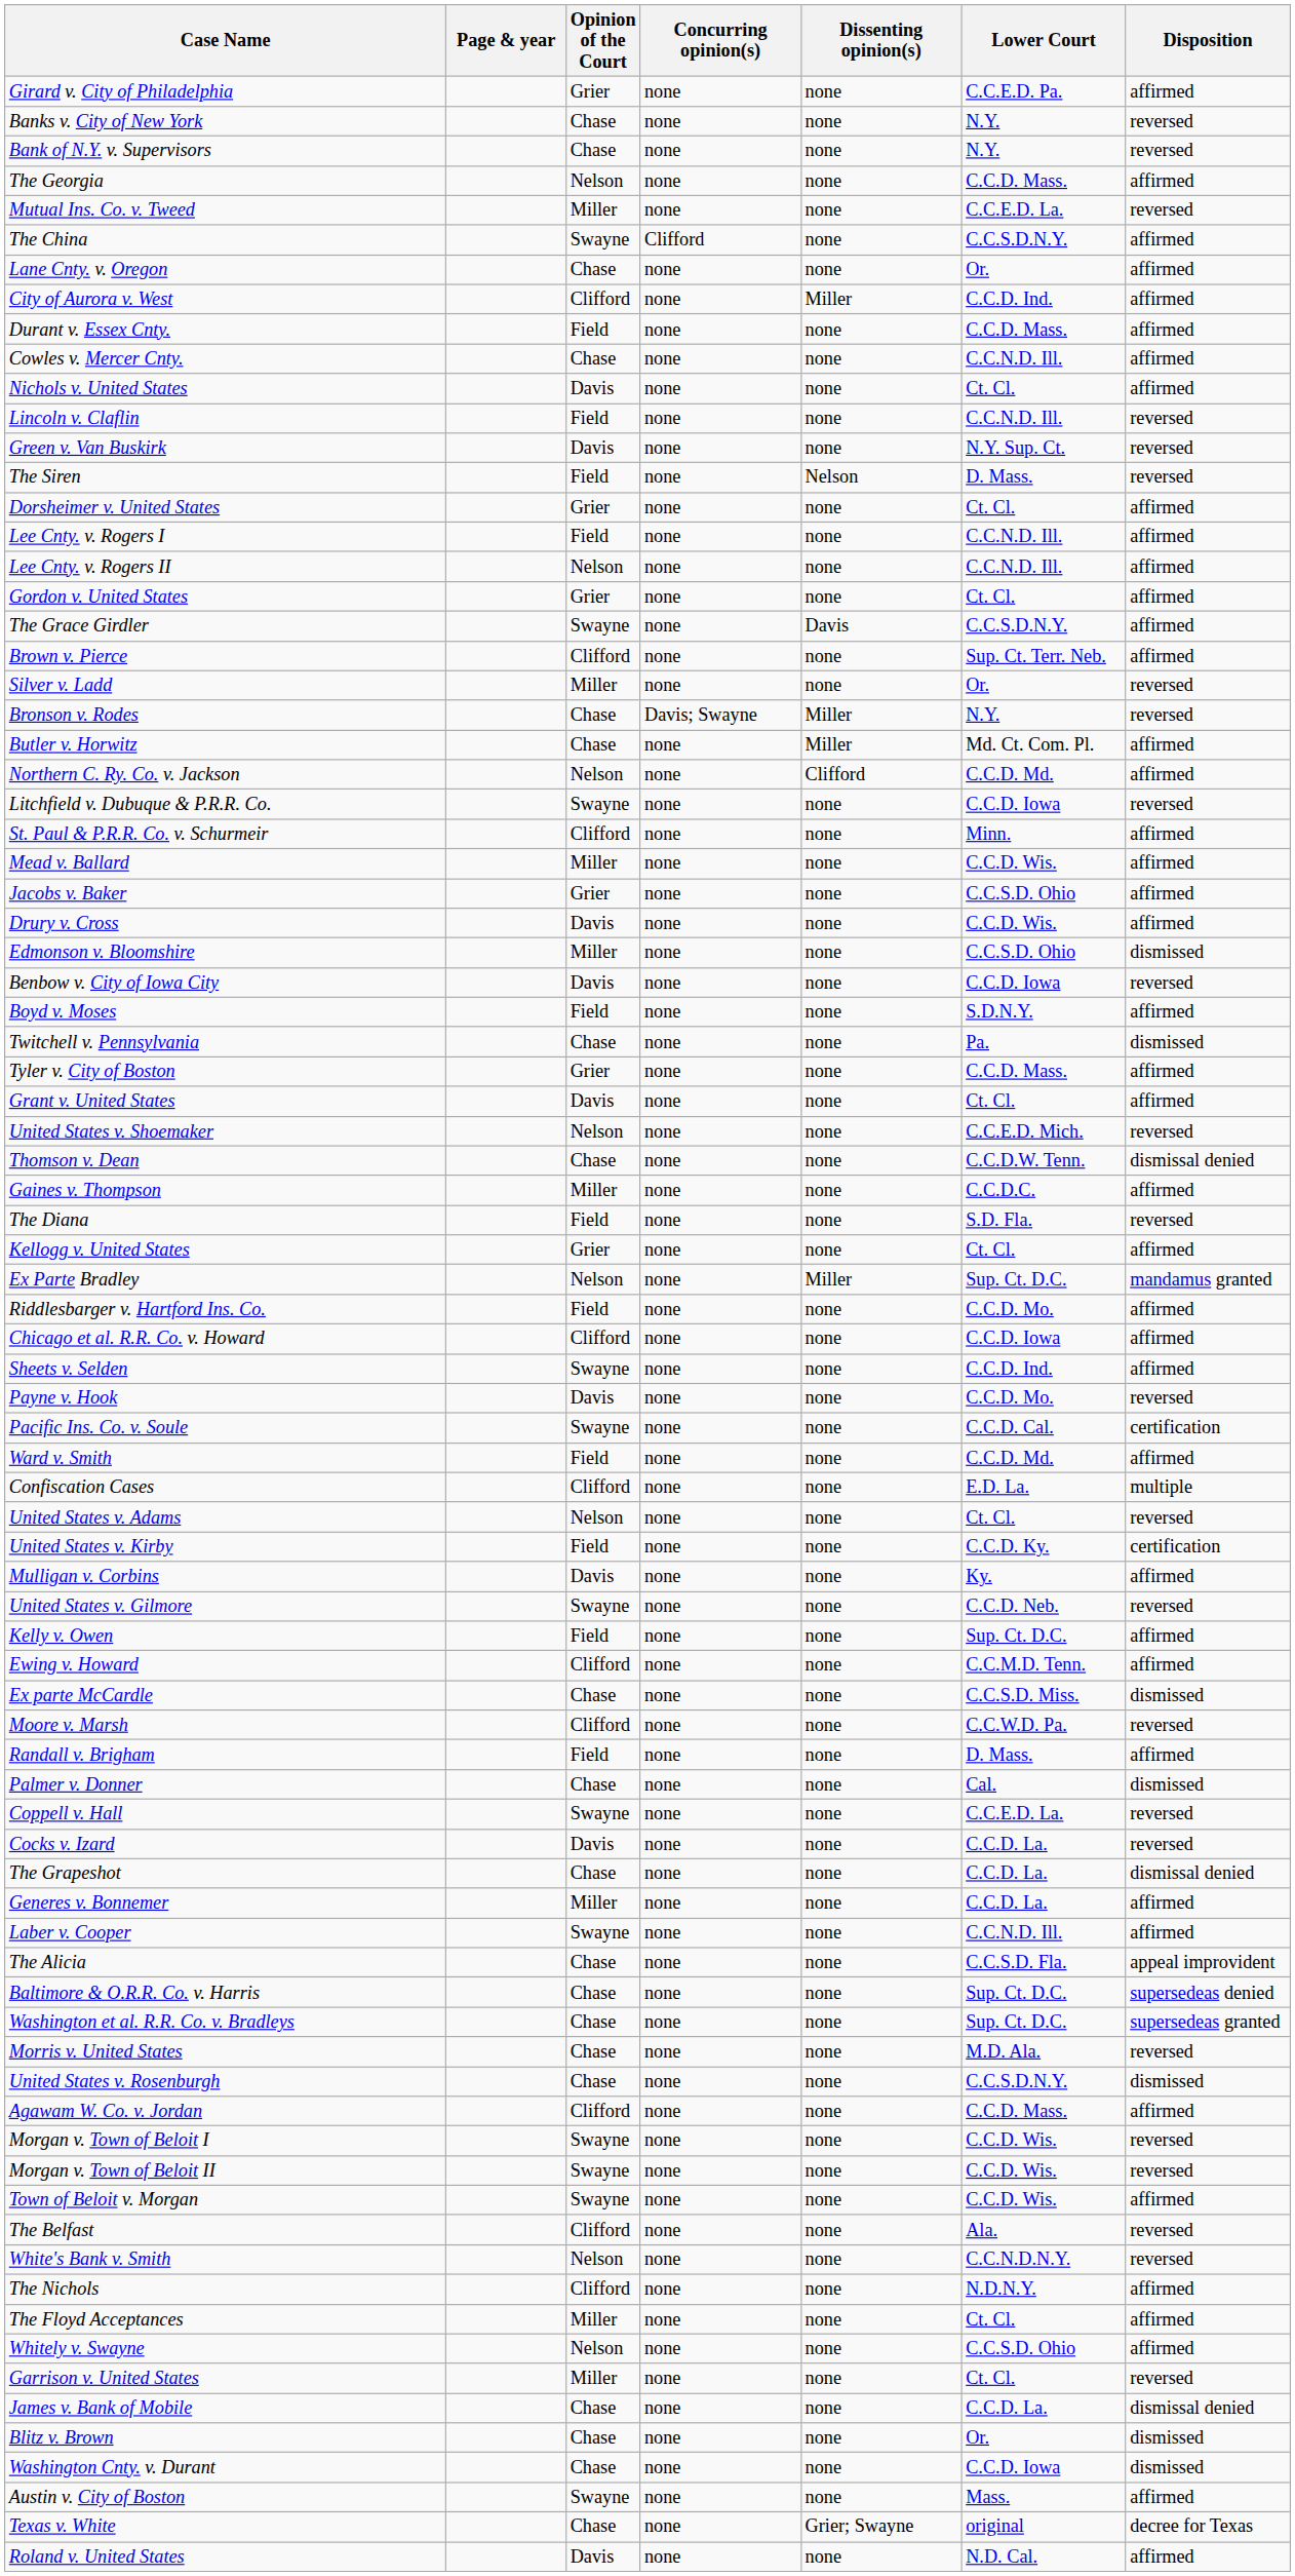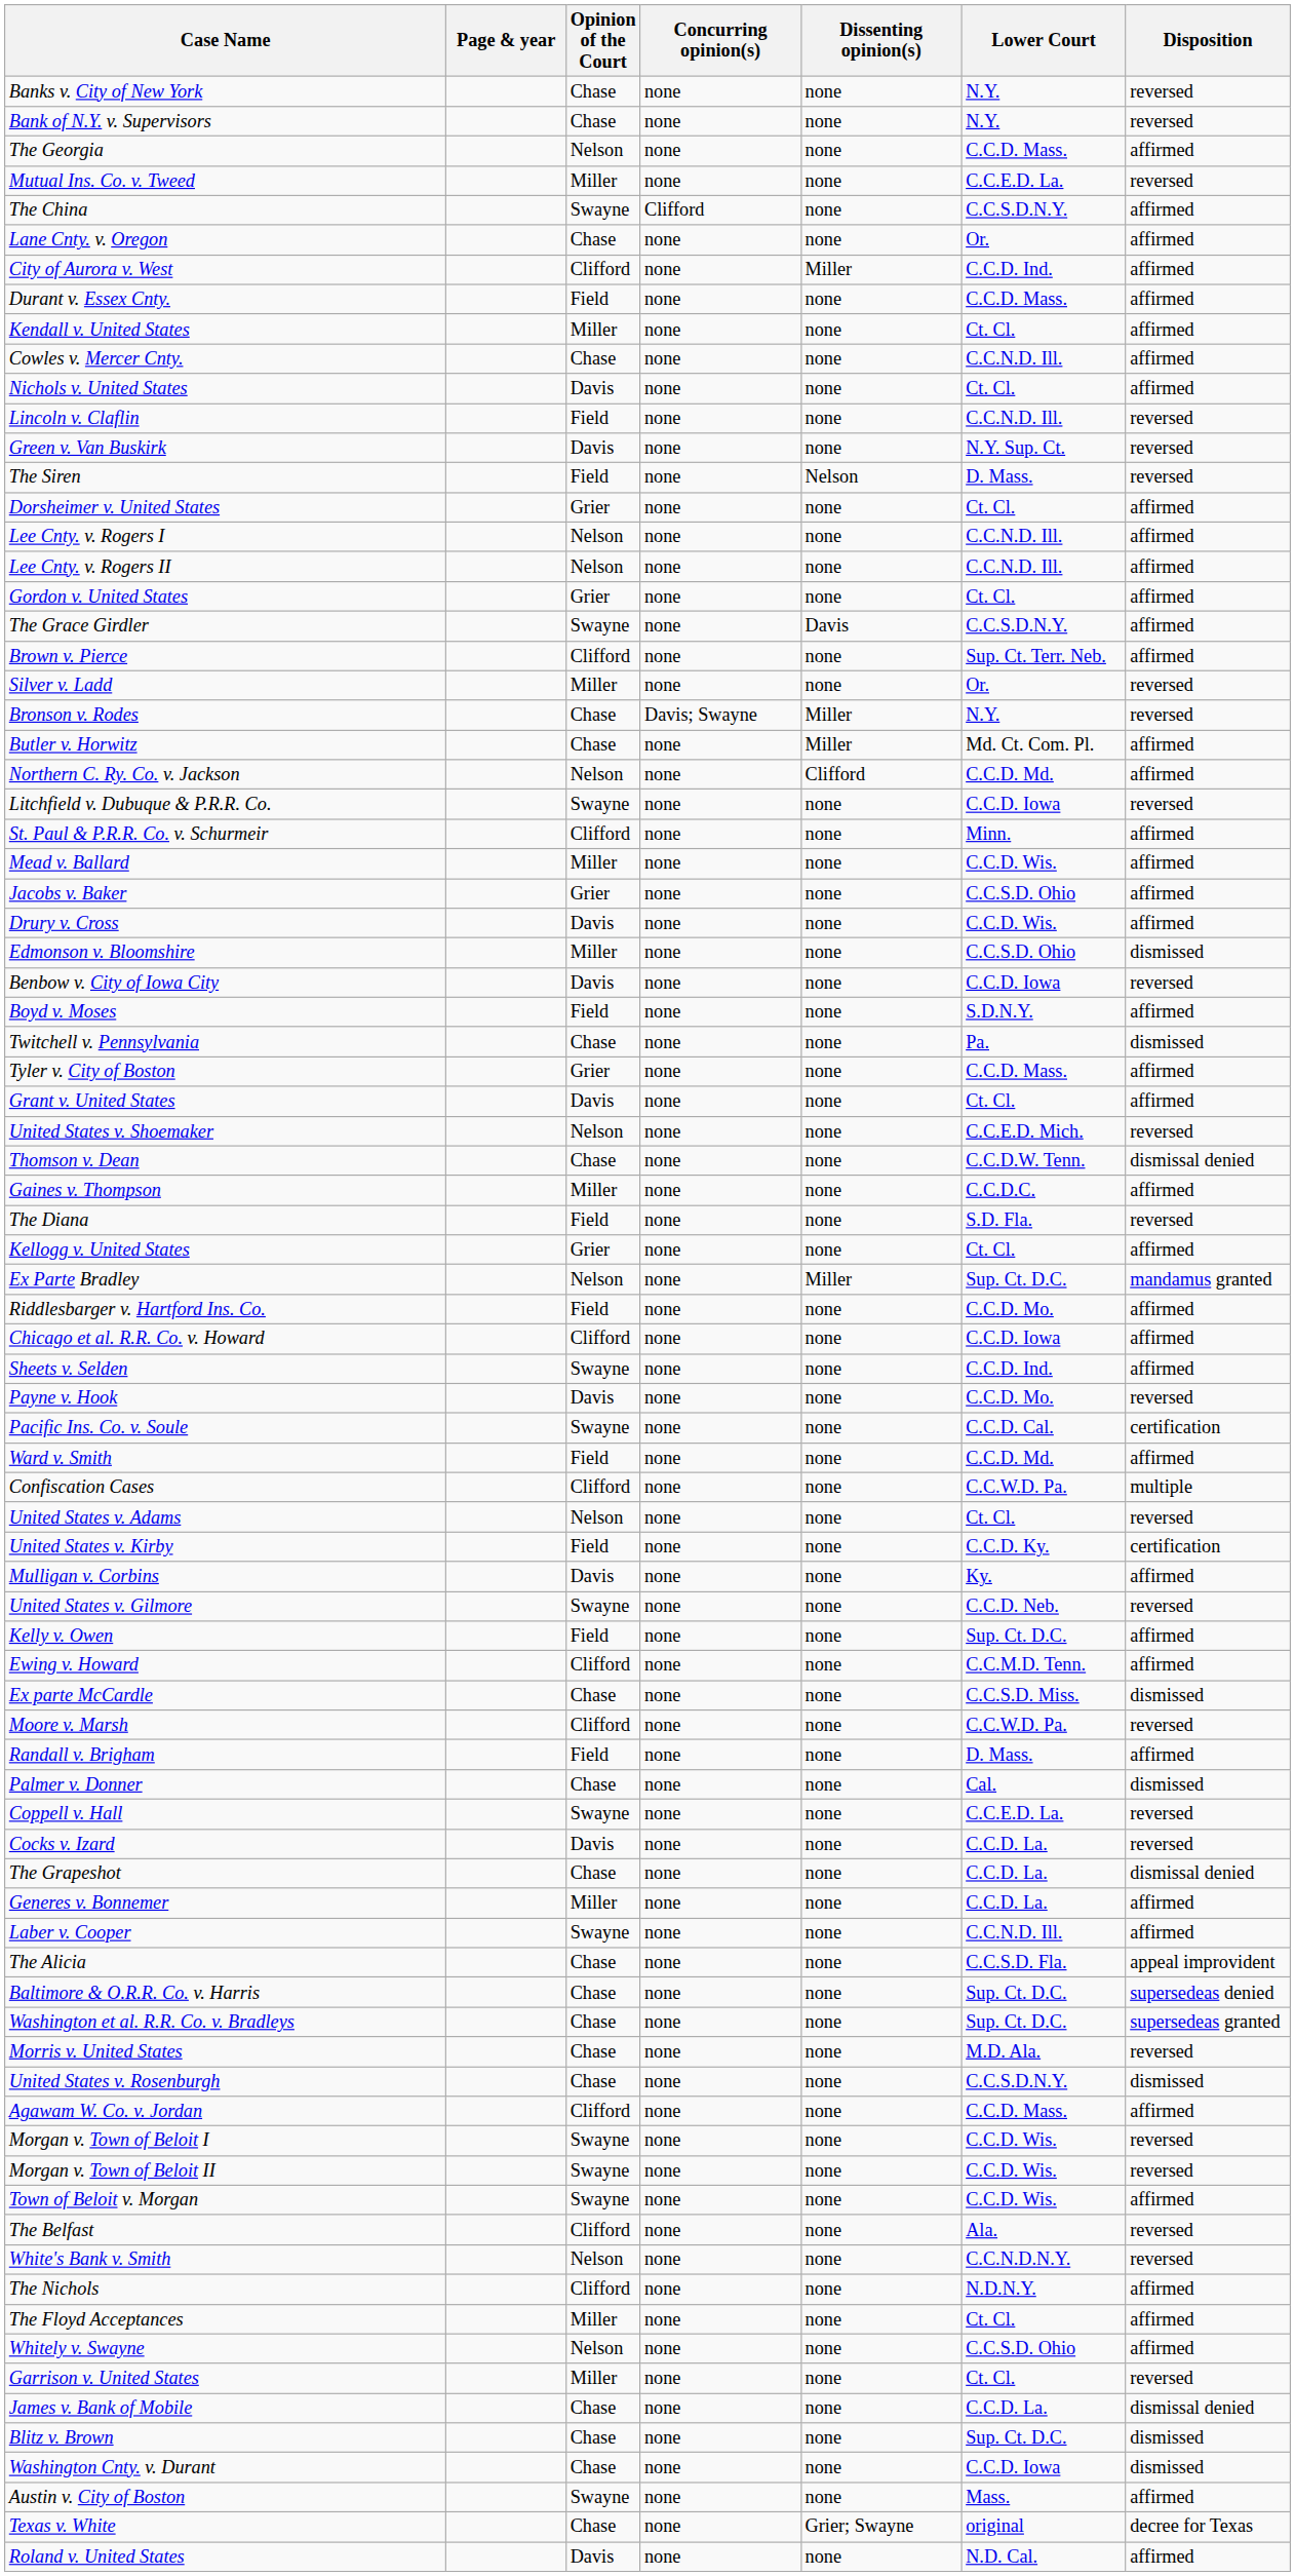- row: Girard v. City of Philadelphia | Grier | none | none | C.C.E.D. Pa. | affirmed
+ row: Kendall v. United States | Miller | none | none | Ct. Cl. | affirmed
Lee Cnty. v. Rogers I | Opinion of the Court: Field -> Nelson
Confiscation Cases | Lower Court: E.D. La. -> C.C.W.D. Pa.
Blitz v. Brown | Lower Court: Or. -> Sup. Ct. D.C.
